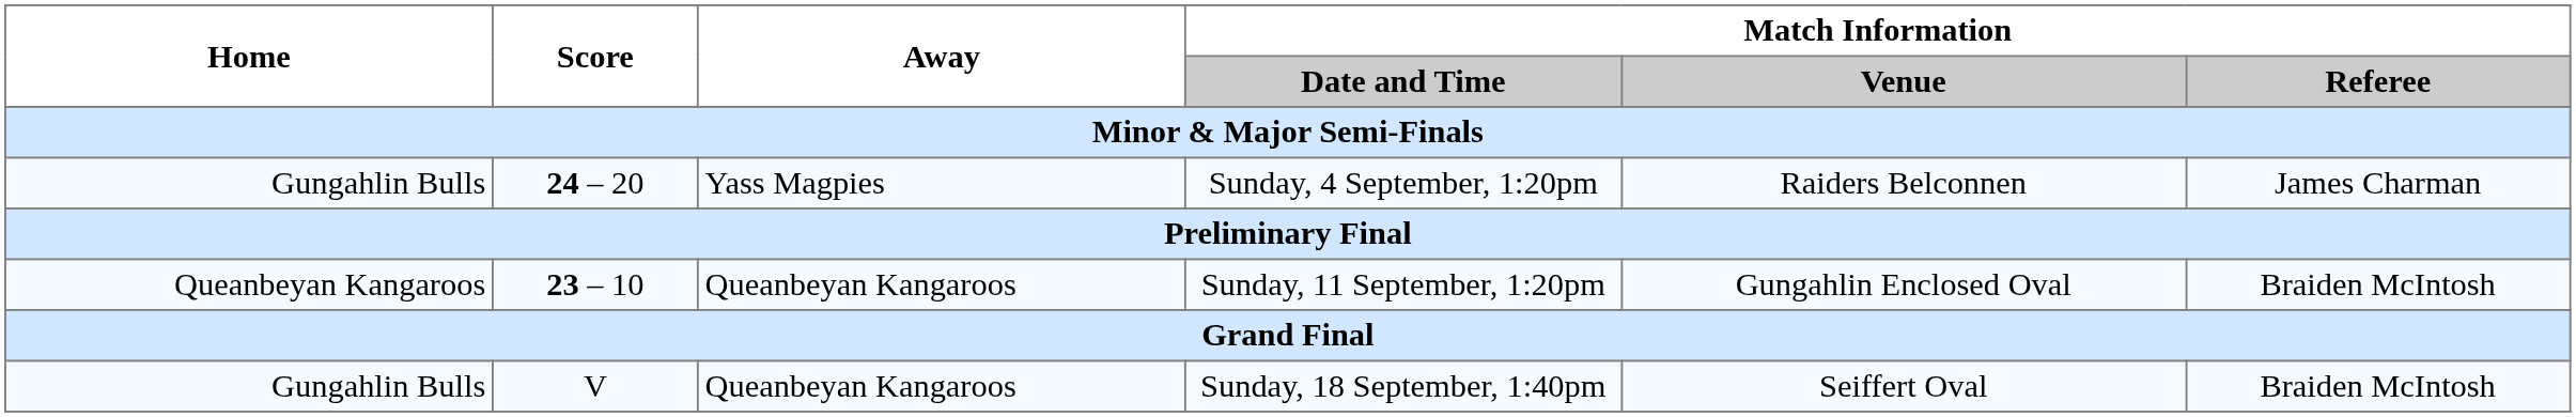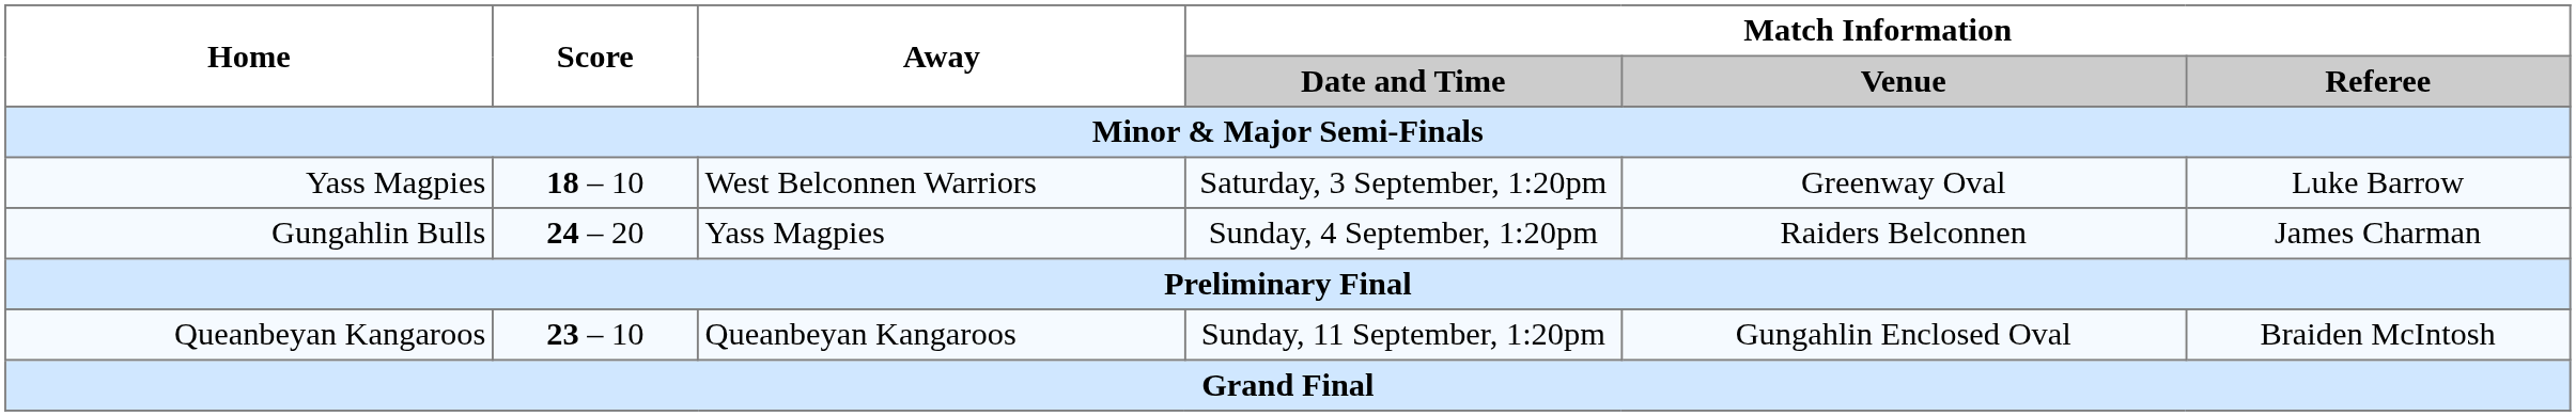+ row: Yass Magpies | 18 – 10 | West Belconnen Warriors | Saturday, 3 September, 1:20pm | Greenway Oval | Luke Barrow
- row: Gungahlin Bulls | V | Queanbeyan Kangaroos | Sunday, 18 September, 1:40pm | Seiffert Oval | Braiden McIntosh
